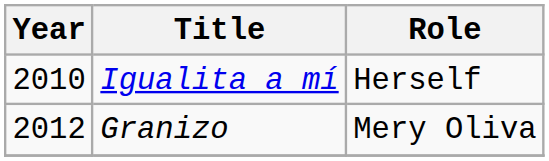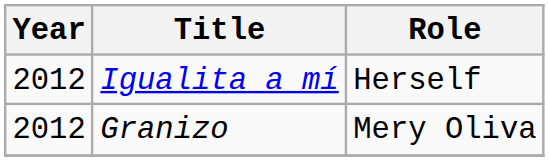Igualita a mí | Year: 2010 -> 2012
